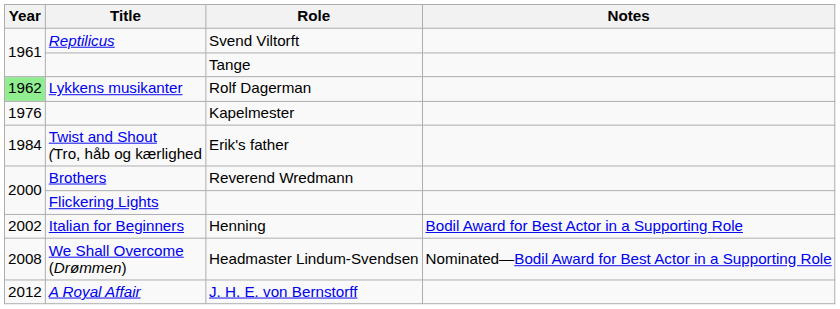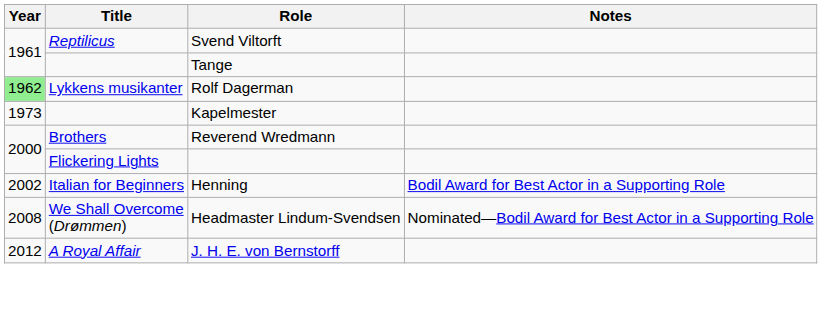Kapelmester | Year: 1976 -> 1973
- row: 1984 | Twist and Shout (Tro, håb og kærlighed | Erik's father
